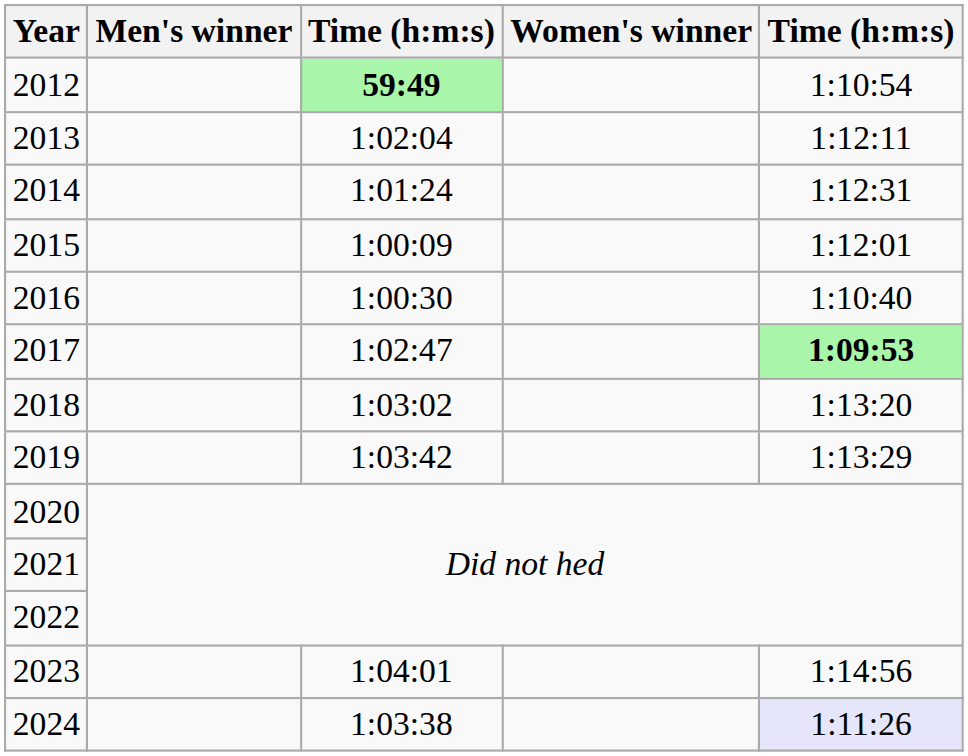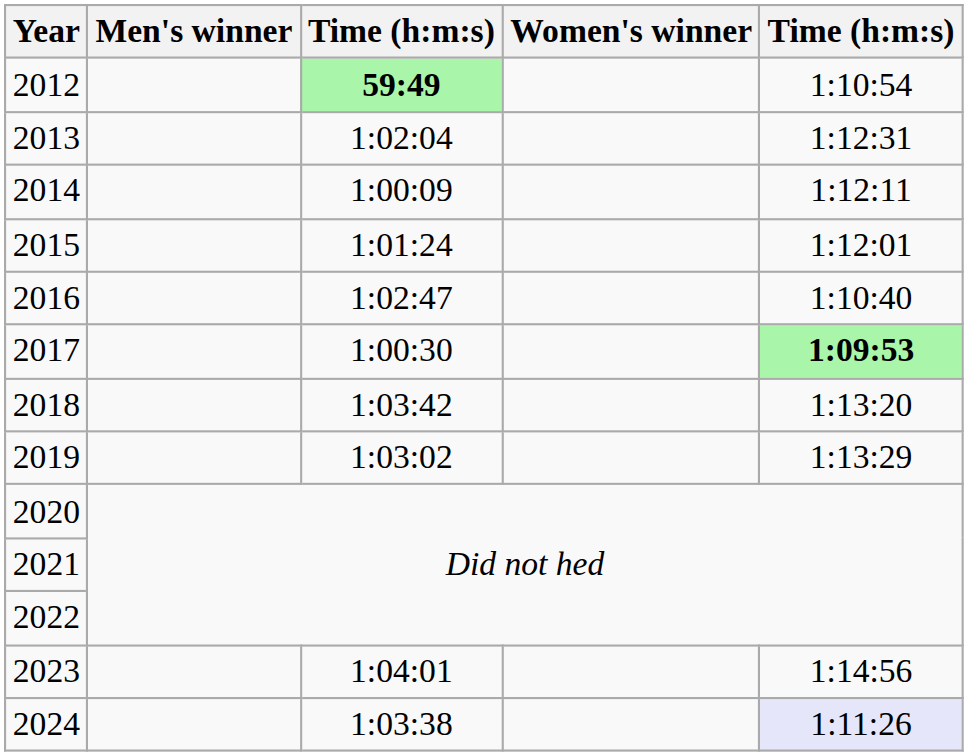2013 | column 5: 1:12:11 -> 1:12:31
2014 | column 3: 1:01:24 -> 1:00:09
2014 | column 5: 1:12:31 -> 1:12:11
2015 | column 3: 1:00:09 -> 1:01:24
2016 | column 3: 1:00:30 -> 1:02:47
2017 | column 3: 1:02:47 -> 1:00:30
2018 | column 3: 1:03:02 -> 1:03:42
2019 | column 3: 1:03:42 -> 1:03:02
